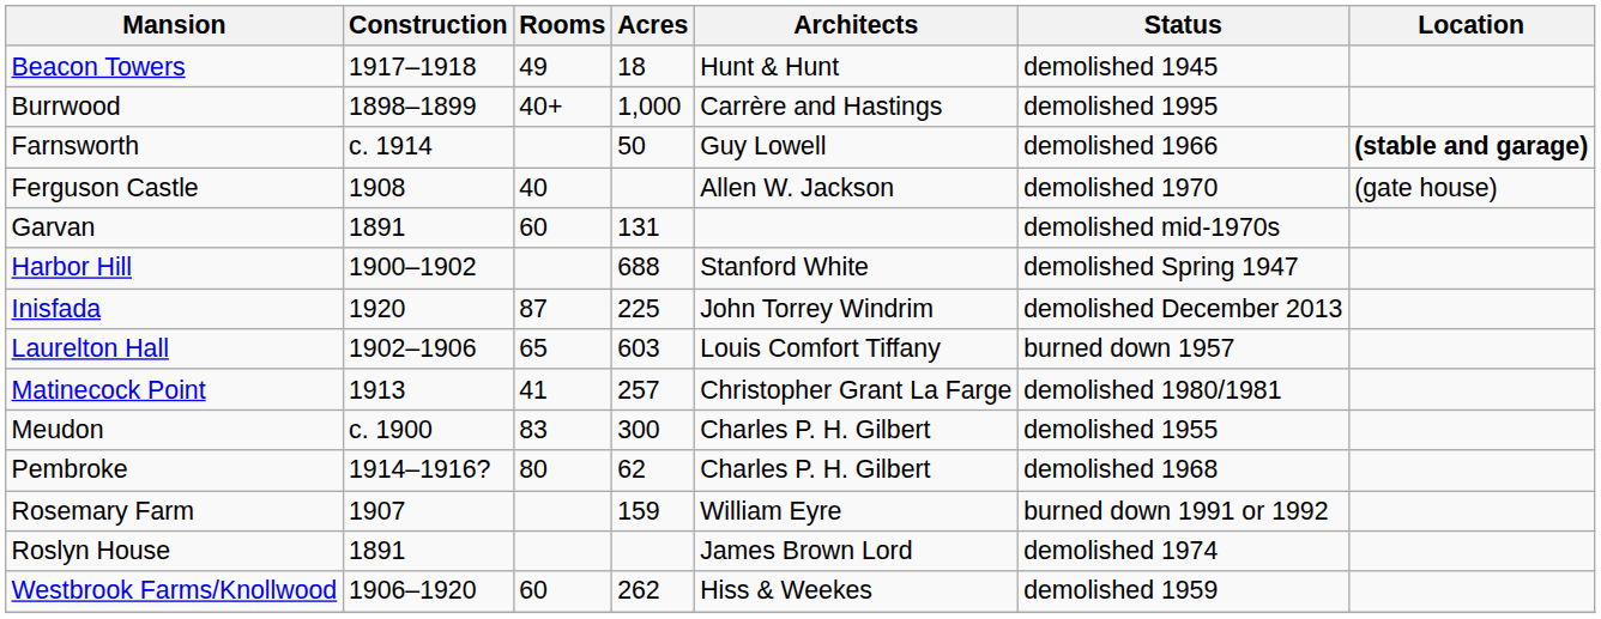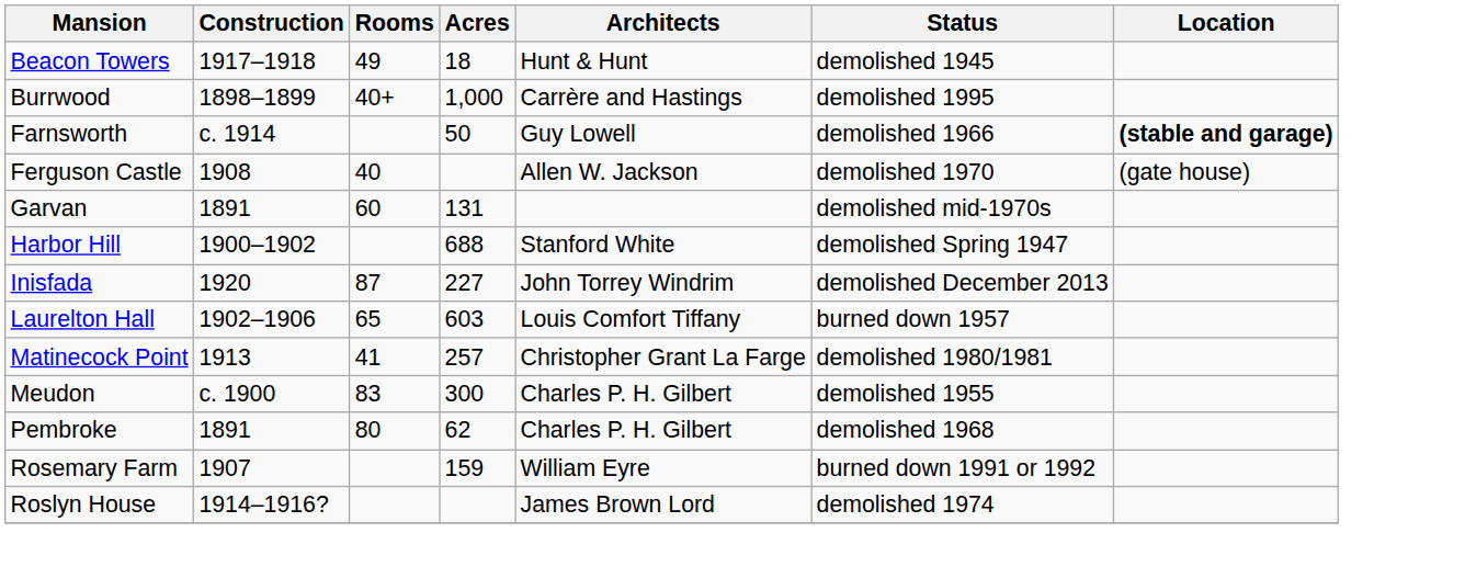Inisfada | Acres: 225 -> 227
Pembroke | Construction: 1914–1916? -> 1891
Roslyn House | Construction: 1891 -> 1914–1916?
- row: Westbrook Farms/Knollwood | 1906–1920 | 60 | 262 | Hiss & Weekes | demolished 1959
